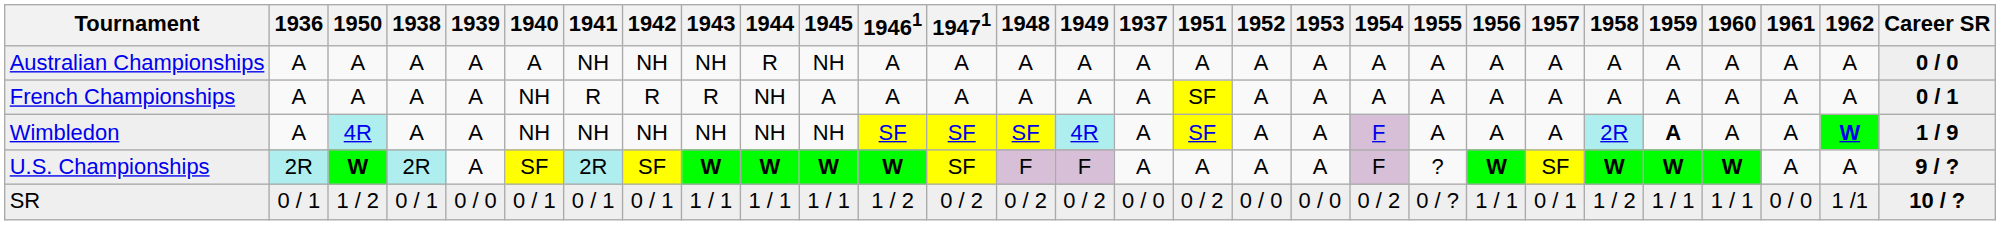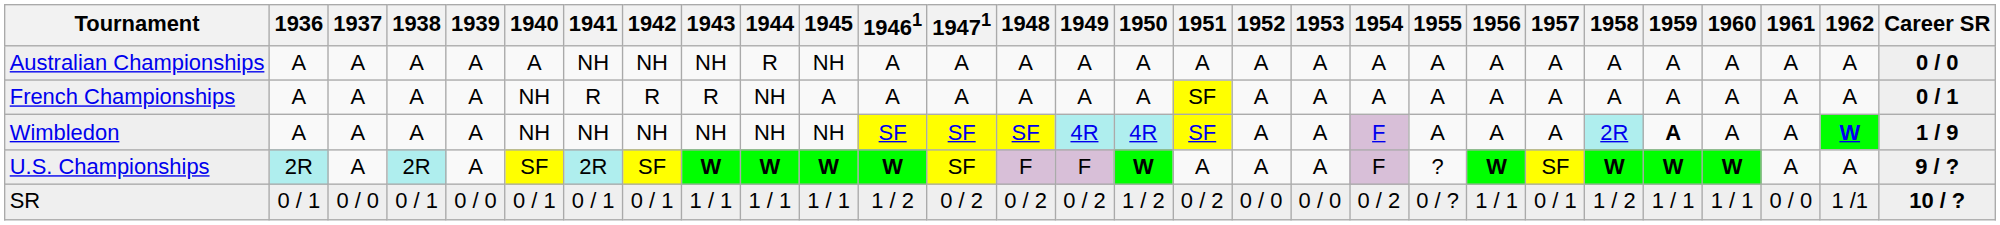columns swapped: 1937 <-> 1950
